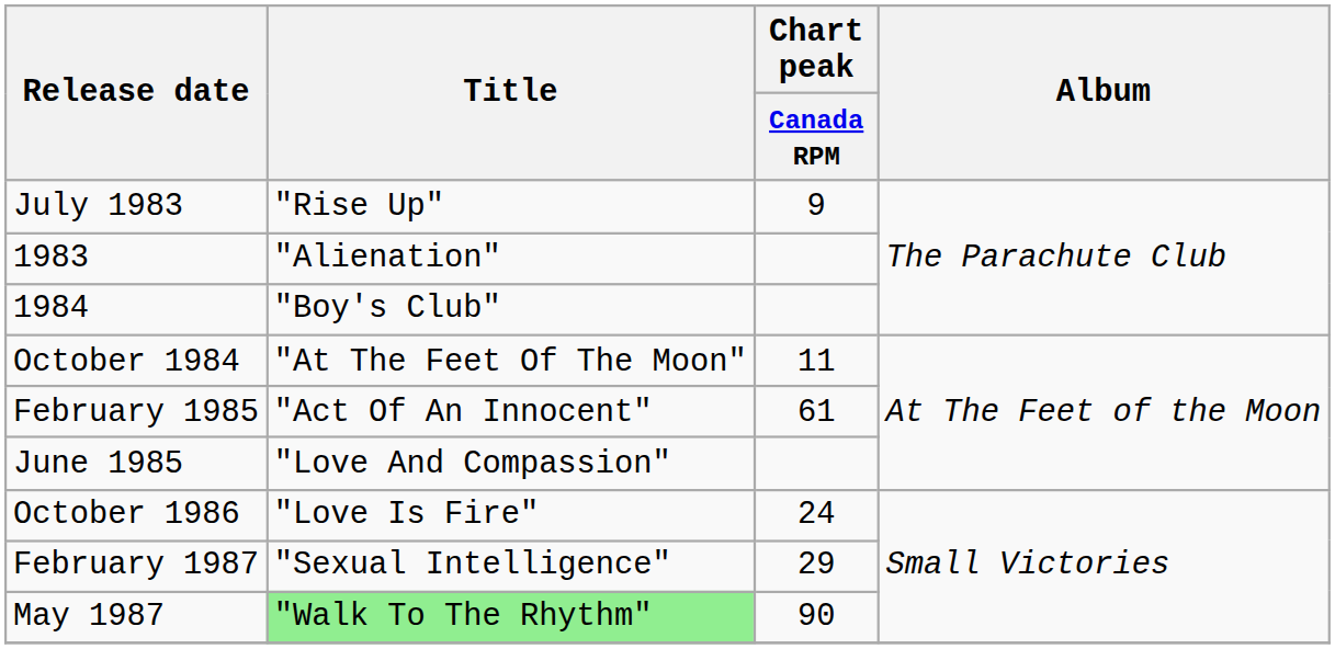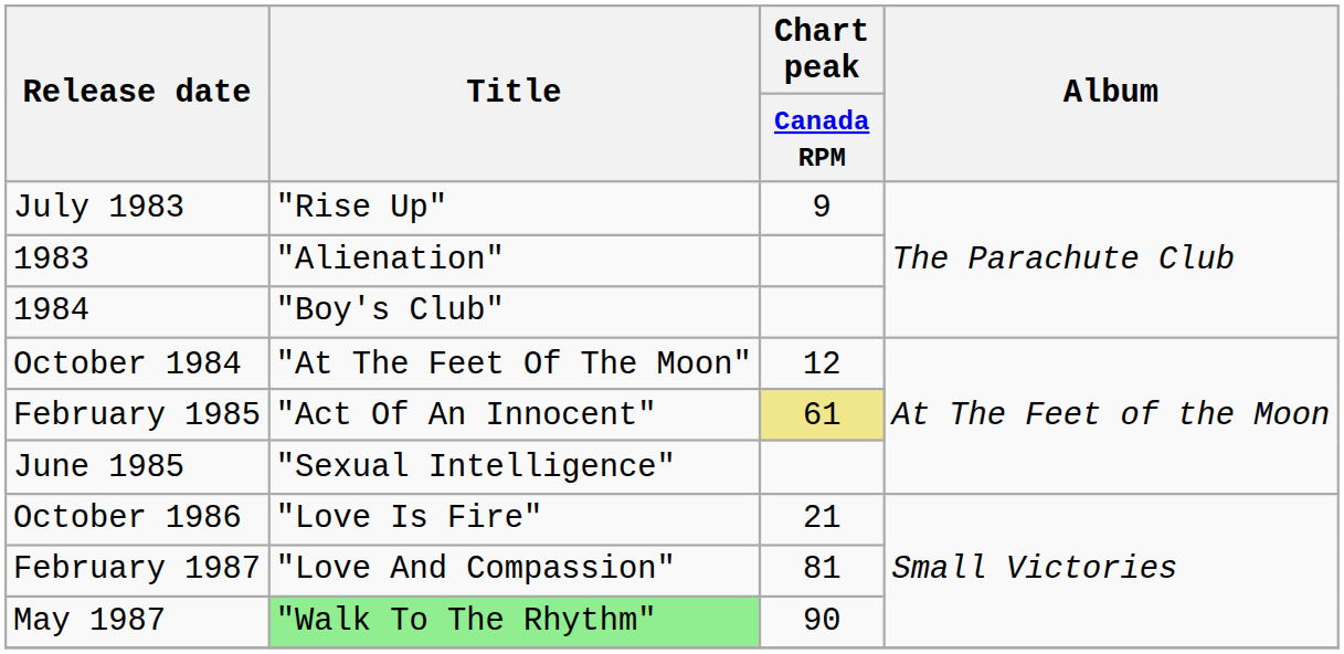October 1984 | Chart peak / Canada RPM: 11 -> 12
February 1985 | Chart peak / Canada RPM: no background -> khaki background
June 1985 | Title: "Love And Compassion" -> "Sexual Intelligence"
October 1986 | Chart peak / Canada RPM: 24 -> 21
February 1987 | Title: "Sexual Intelligence" -> "Love And Compassion"
February 1987 | Chart peak / Canada RPM: 29 -> 81
